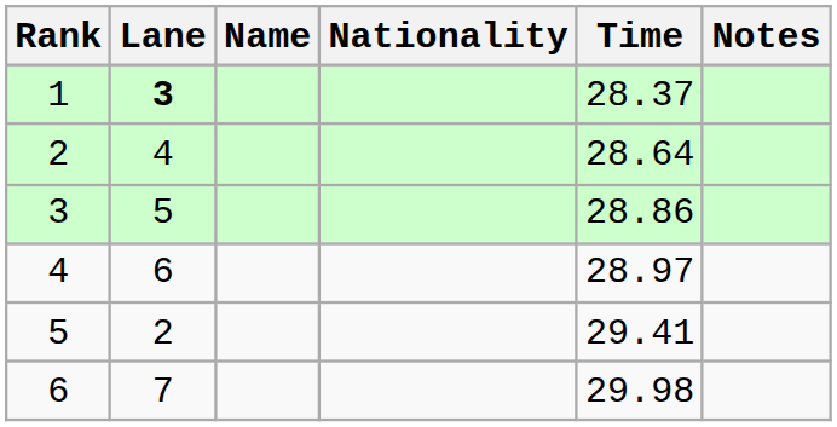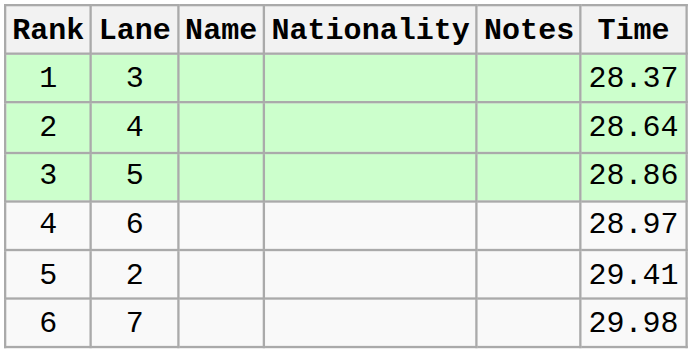columns swapped: Time <-> Notes
1 | Lane: bold -> normal
